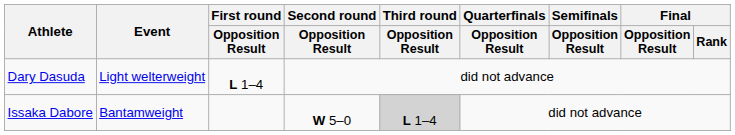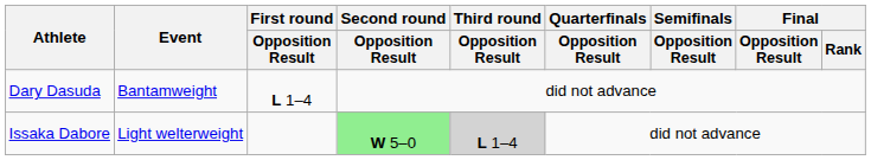Dary Dasuda | Event: Light welterweight -> Bantamweight
Issaka Dabore | Event: Bantamweight -> Light welterweight
Issaka Dabore | Second round / Opposition Result: no background -> lightgreen background
